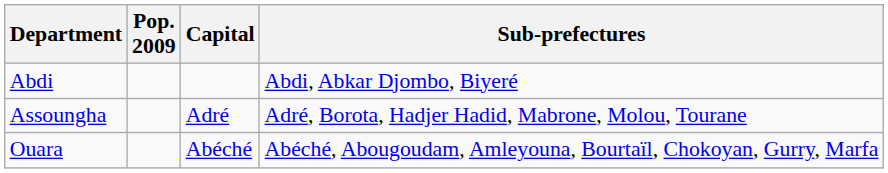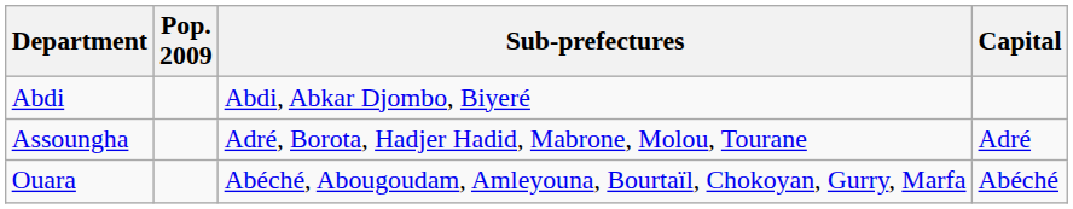columns swapped: Capital <-> Sub-prefectures
